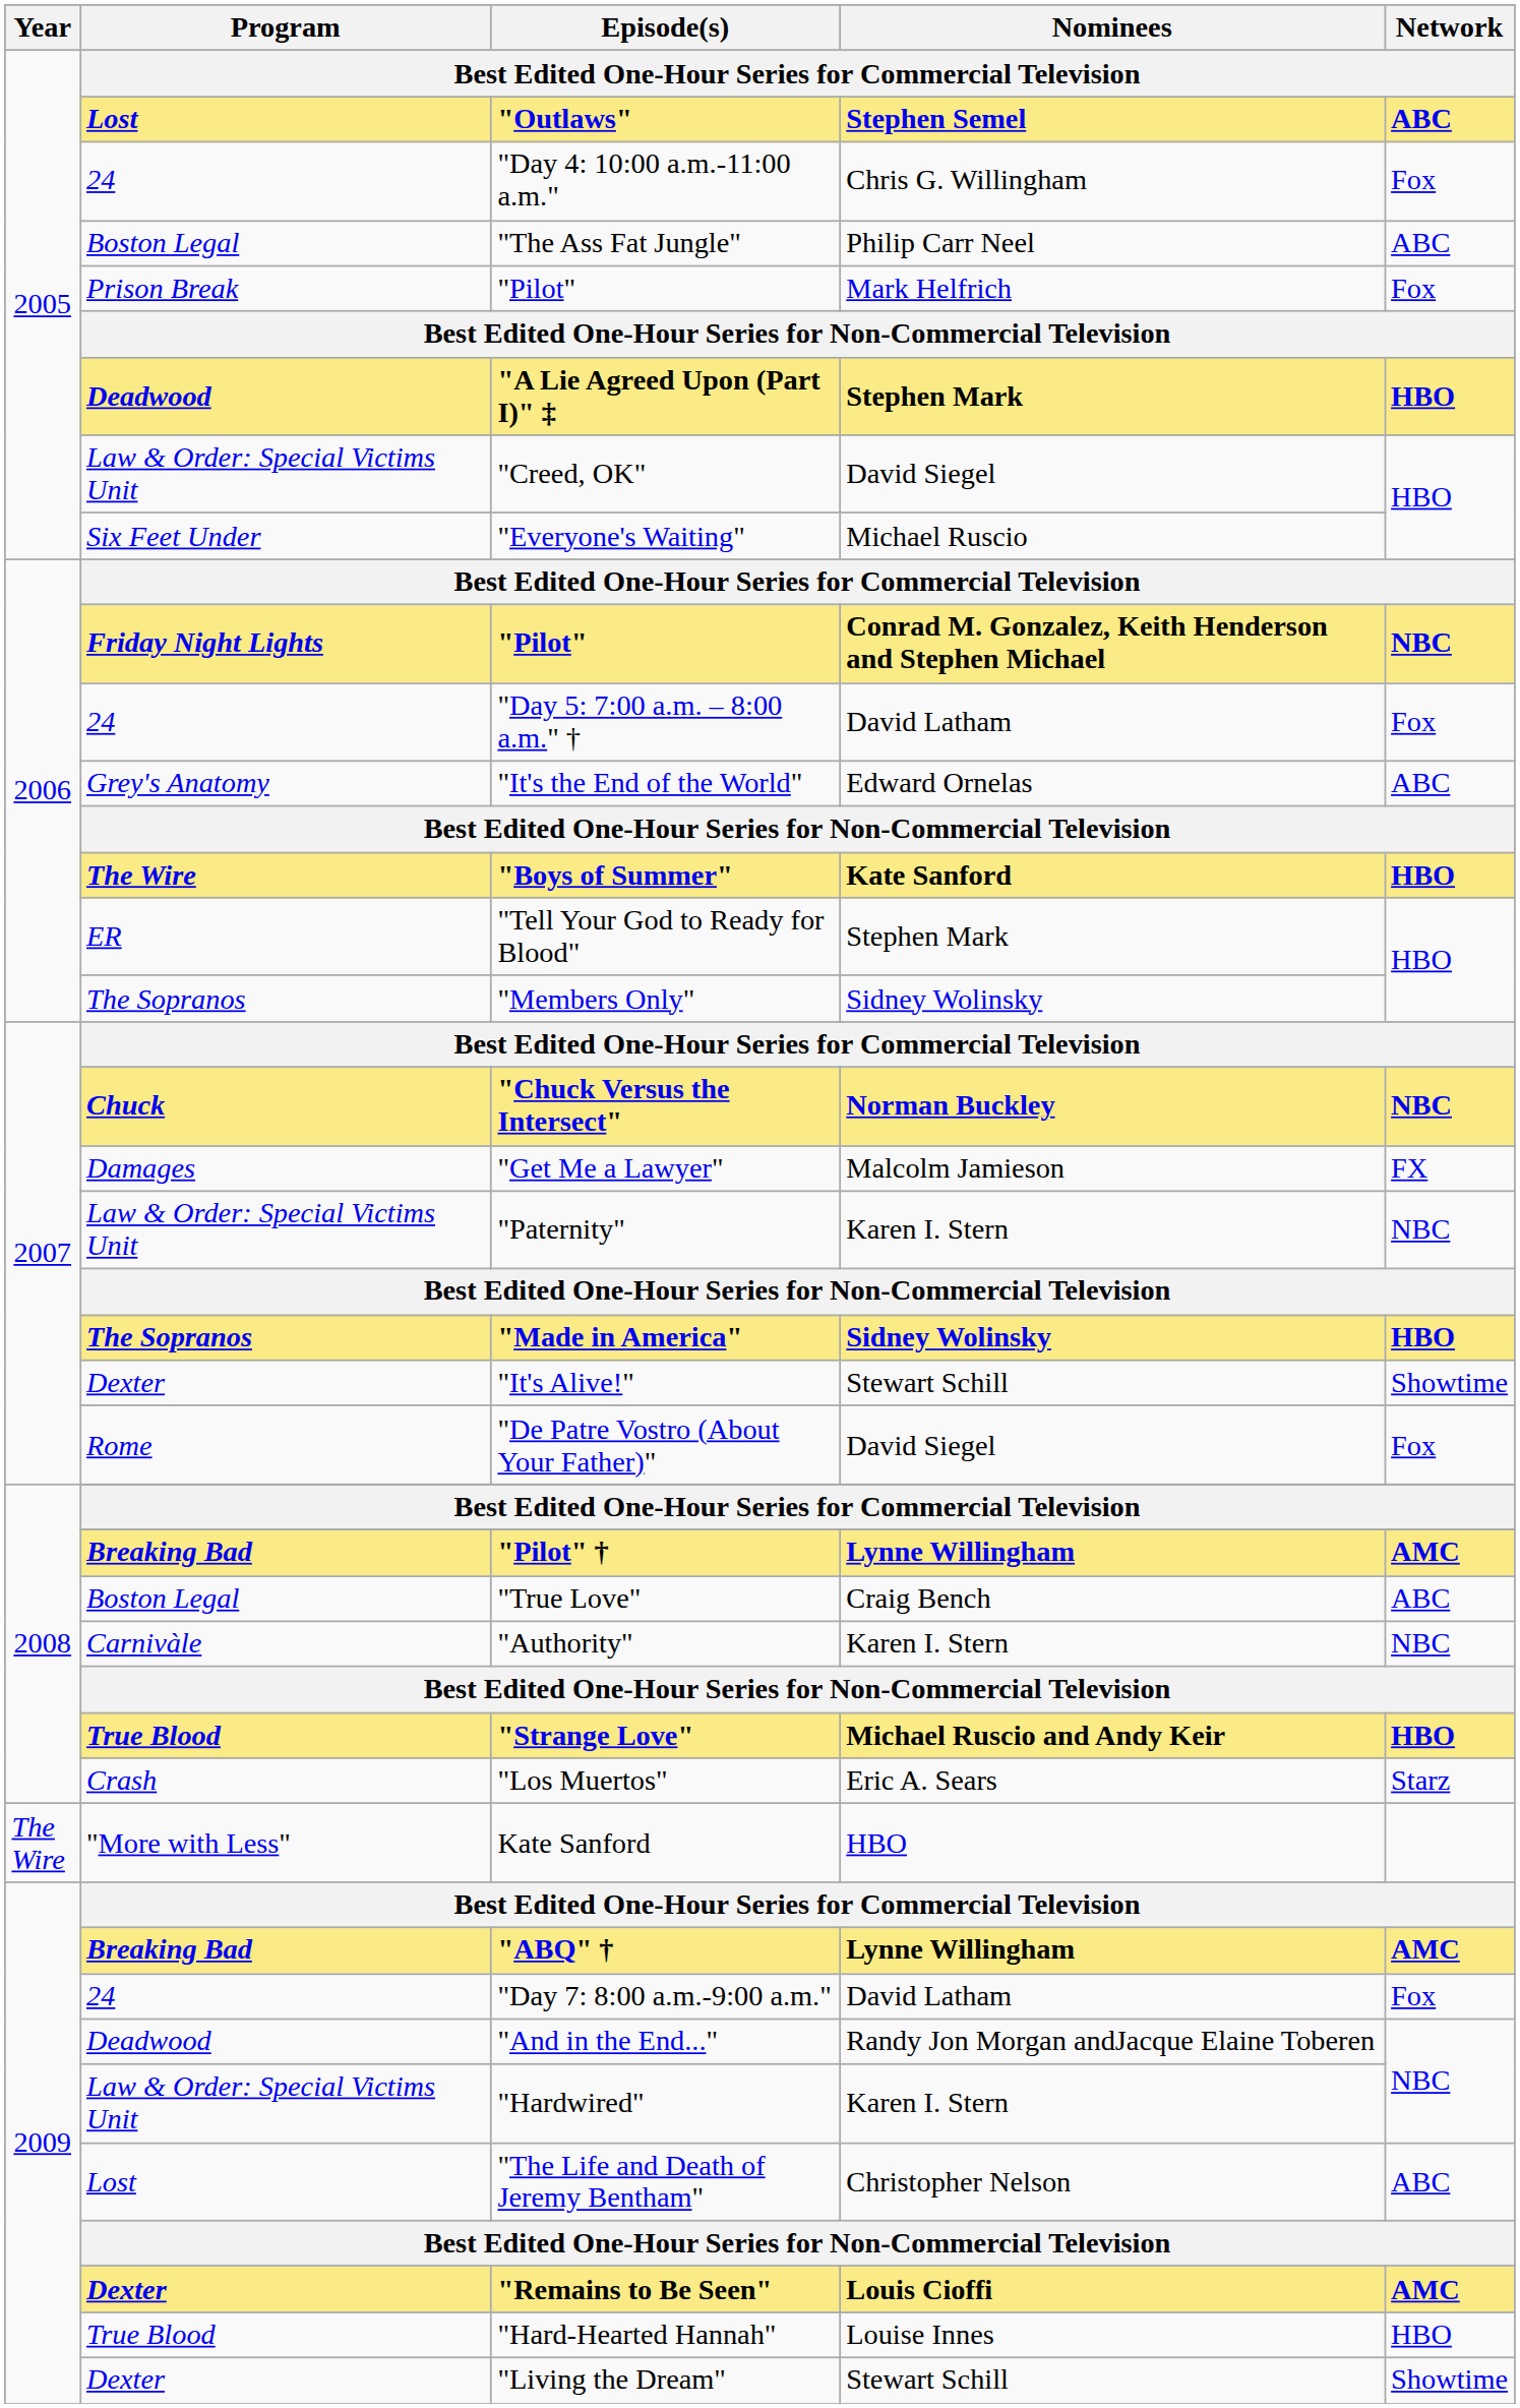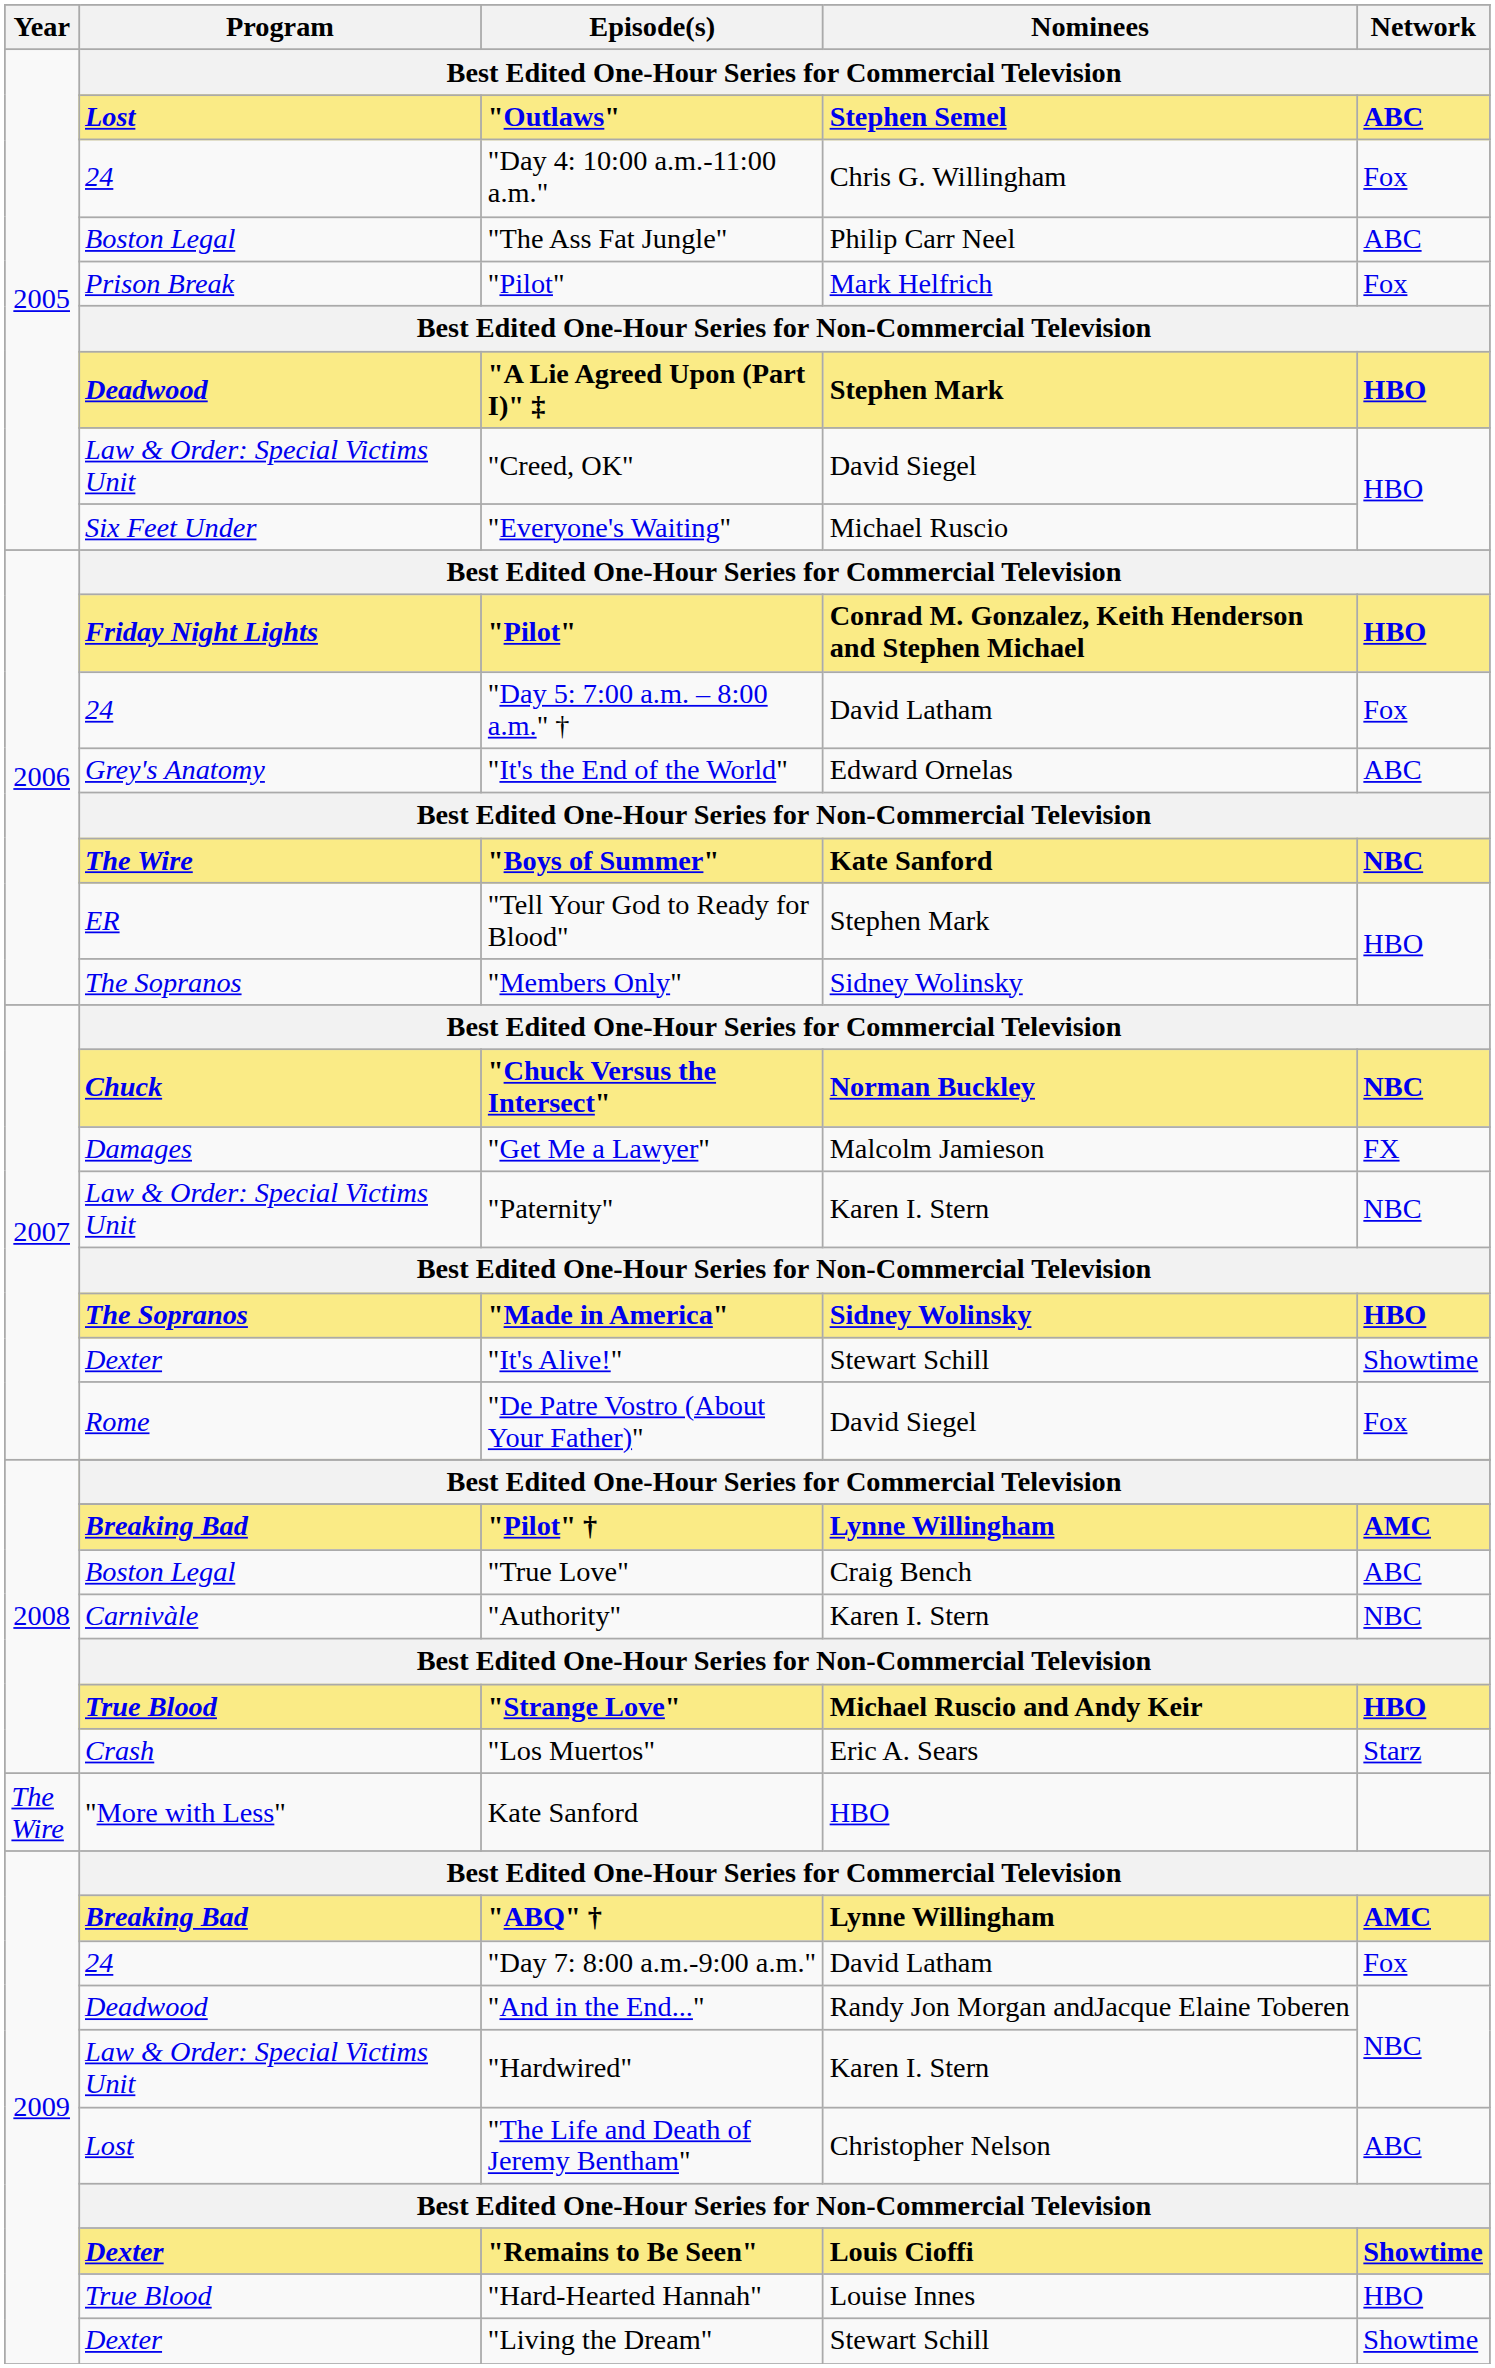2006 / "Pilot" | Network: NBC -> HBO
"Boys of Summer" | Network: HBO -> NBC
"Remains to Be Seen" | Network: AMC -> Showtime
